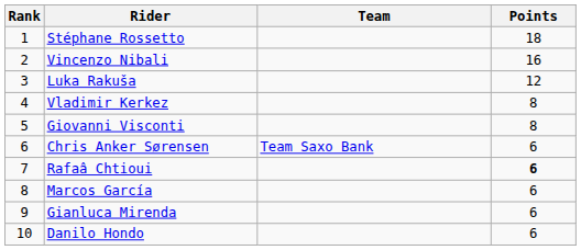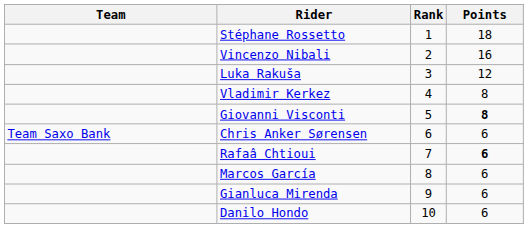columns swapped: Rank <-> Team
Giovanni Visconti | Points: normal -> bold
